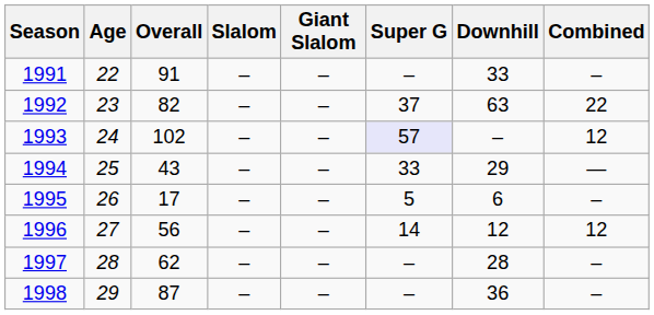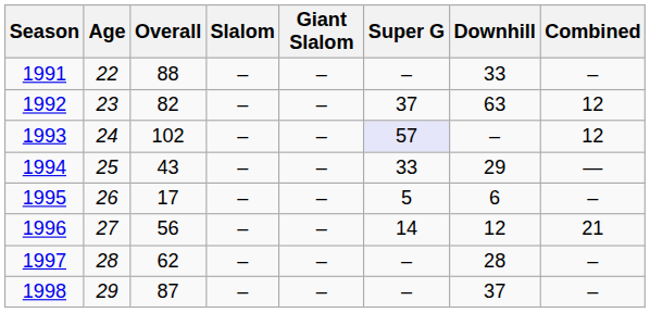1991 | Overall: 91 -> 88
1992 | Combined: 22 -> 12
1996 | Combined: 12 -> 21
1998 | Downhill: 36 -> 37
